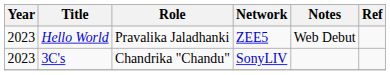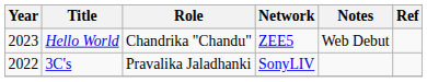Hello World | Role: Pravalika Jaladhanki -> Chandrika "Chandu"
3C's | Year: 2023 -> 2022
3C's | Role: Chandrika "Chandu" -> Pravalika Jaladhanki
